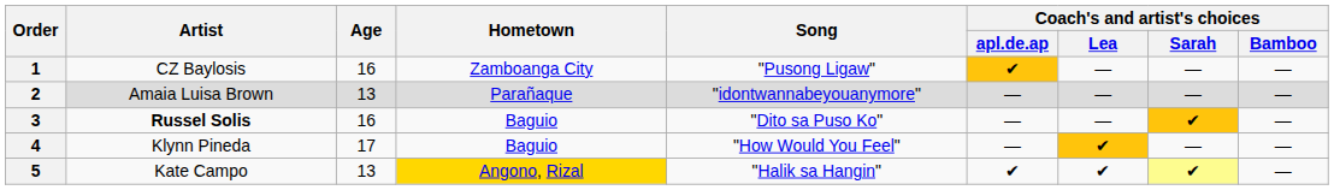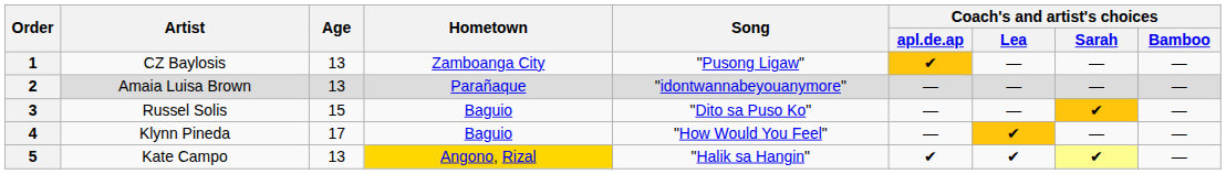1 | Age: 16 -> 13
3 | Artist: bold -> normal
3 | Age: 16 -> 15
